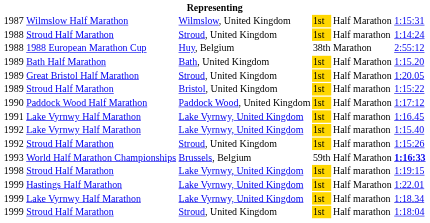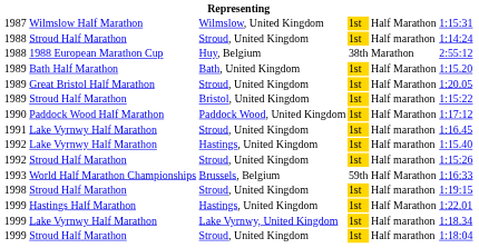1991 | column 3: Lake Vyrnwy, United Kingdom -> Stroud, United Kingdom
1992 / Lake Vyrnwy Half Marathon | column 3: Lake Vyrnwy, United Kingdom -> Hastings, United Kingdom
1993 | column 6: bold -> normal
1998 | column 3: Lake Vyrnwy, United Kingdom -> Stroud, United Kingdom
1999 / Hastings Half Marathon | column 3: Lake Vyrnwy, United Kingdom -> Hastings, United Kingdom
